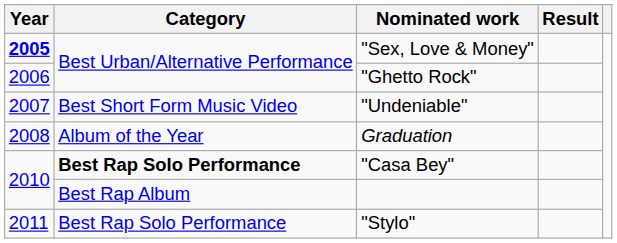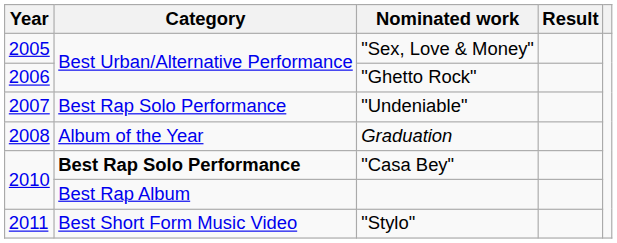"Sex, Love & Money" | Year: bold -> normal
"Undeniable" | Category: Best Short Form Music Video -> Best Rap Solo Performance
"Stylo" | Category: Best Rap Solo Performance -> Best Short Form Music Video
